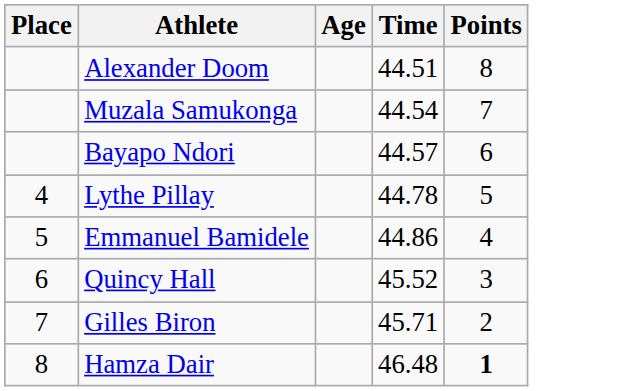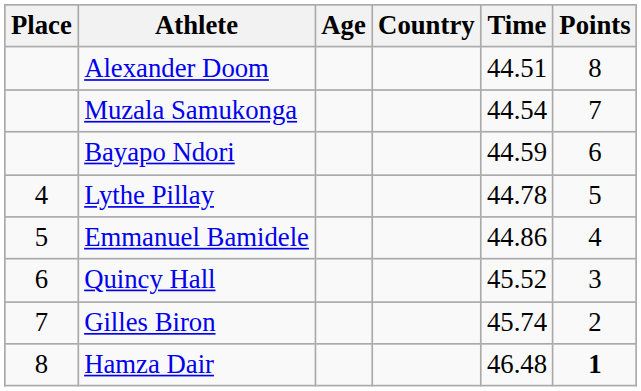+ column: Country
Bayapo Ndori | Time: 44.57 -> 44.59
Gilles Biron | Time: 45.71 -> 45.74
